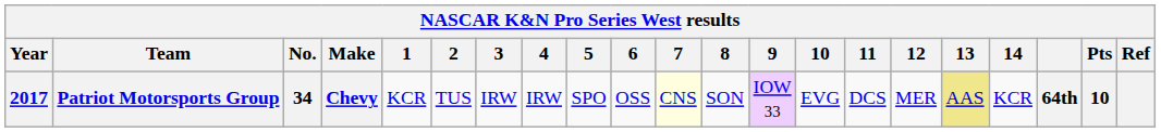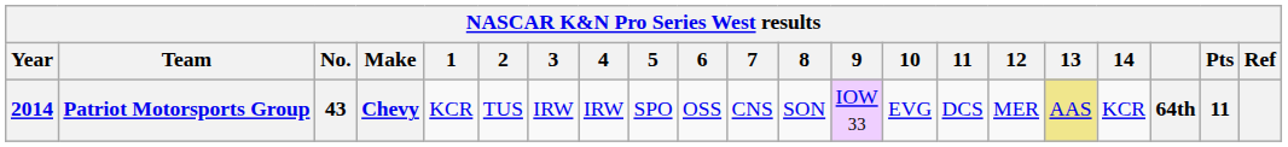Patriot Motorsports Group | Year: 2017 -> 2014
Patriot Motorsports Group | No.: 34 -> 43
Patriot Motorsports Group | 7: lightyellow background -> no background
Patriot Motorsports Group | Pts: 10 -> 11
